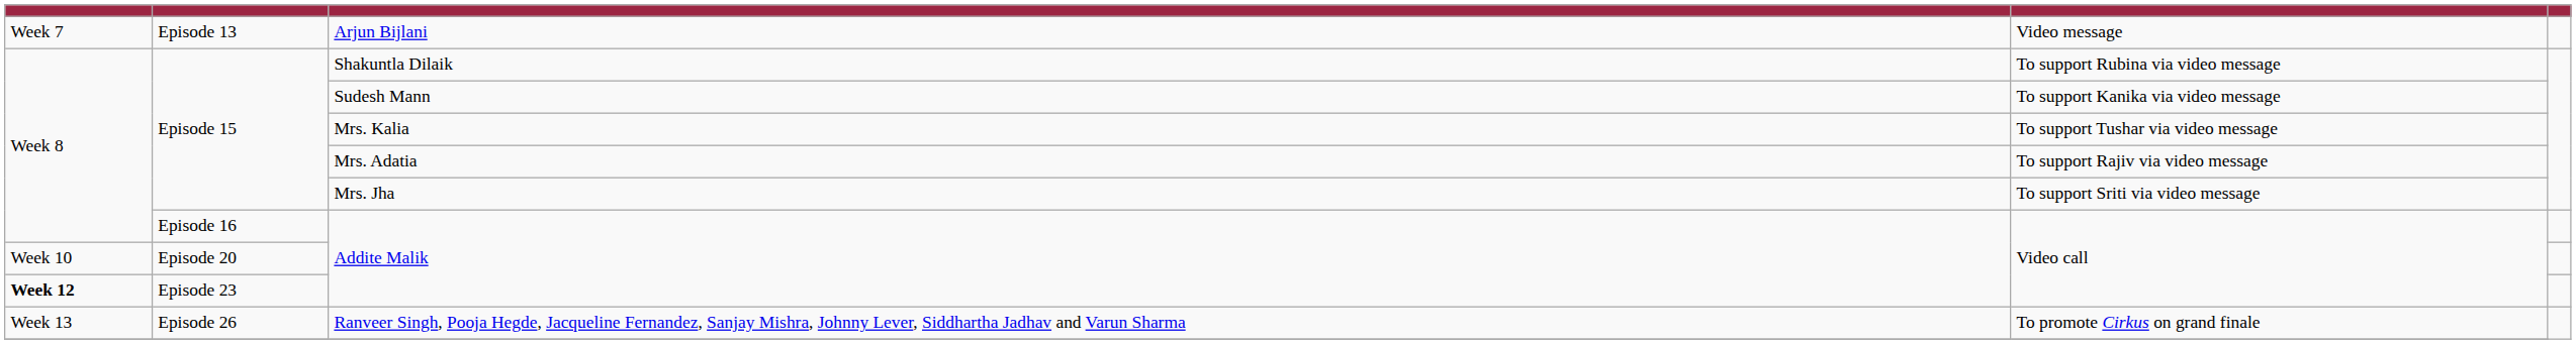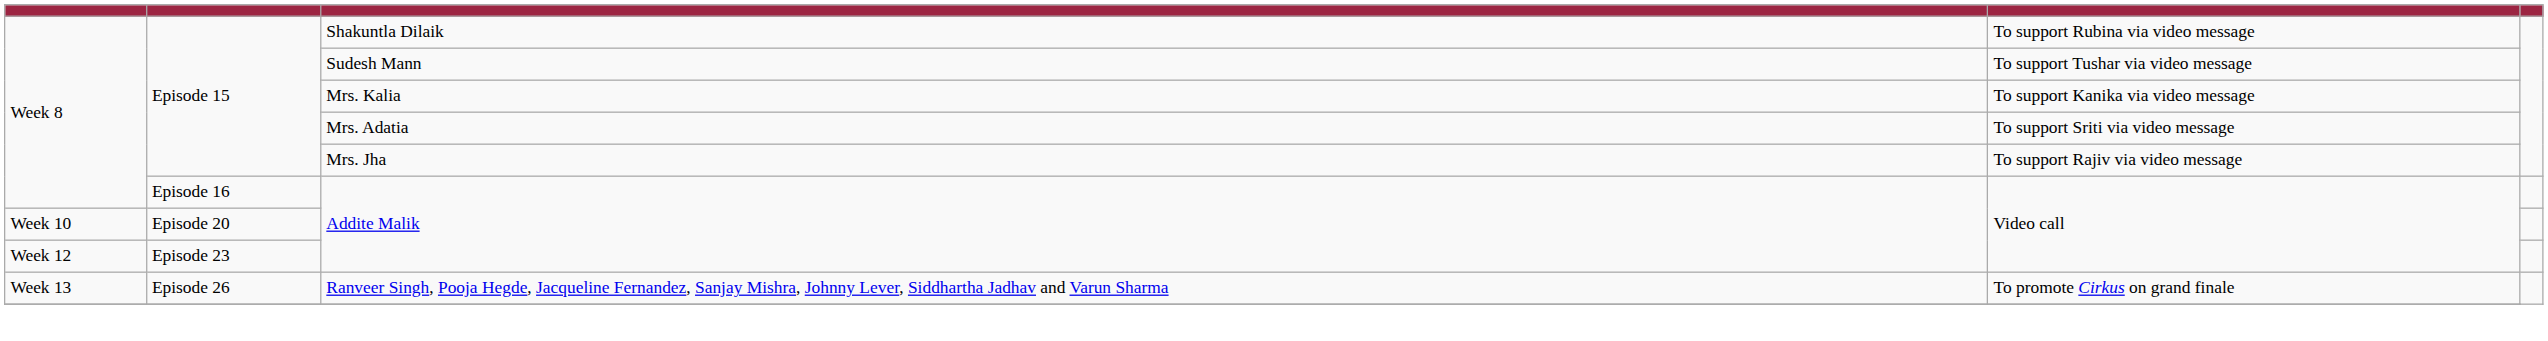- row: Week 7 | Episode 13 | Arjun Bijlani | Video message
Sudesh Mann | column 4: To support Kanika via video message -> To support Tushar via video message
Mrs. Kalia | column 4: To support Tushar via video message -> To support Kanika via video message
Mrs. Adatia | column 4: To support Rajiv via video message -> To support Sriti via video message
Mrs. Jha | column 4: To support Sriti via video message -> To support Rajiv via video message
Episode 23 / Addite Malik | column 1: bold -> normal
